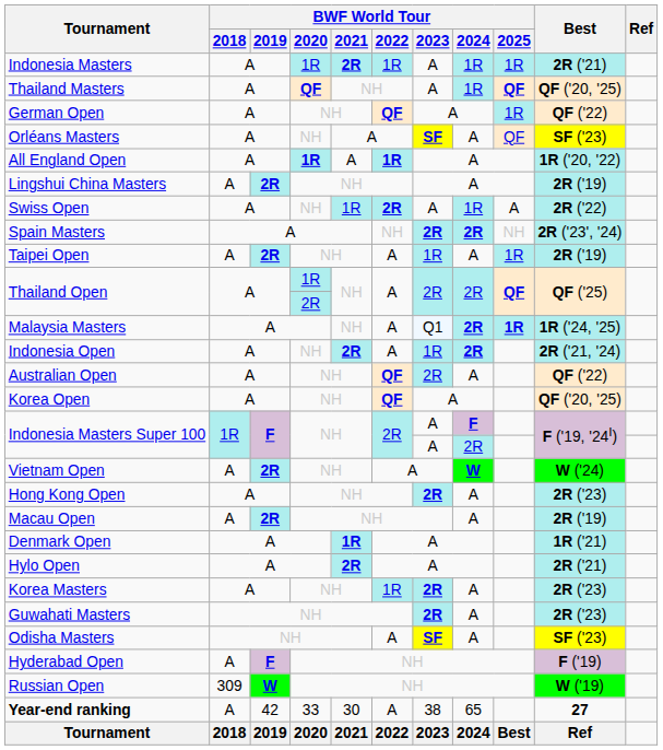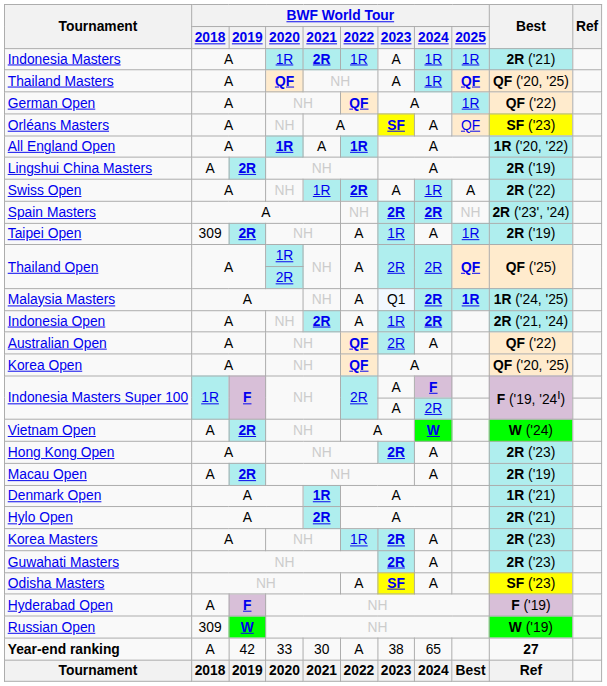Taipei Open | BWF World Tour / 2018: A -> 309
